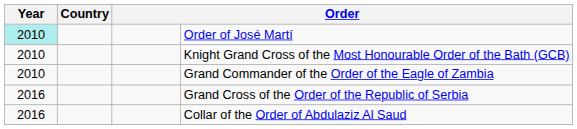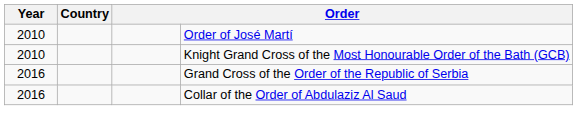Order of José Martí | Year: paleturquoise background -> no background
- row: 2010 | Grand Commander of the Order of the Eagle of Zambia
